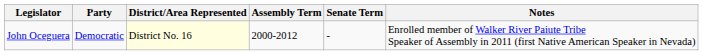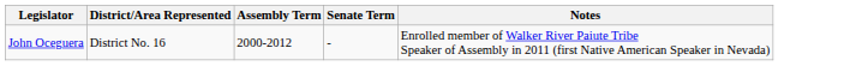- column: Party | Democratic
John Oceguera | District/Area Represented: lightyellow background -> no background
